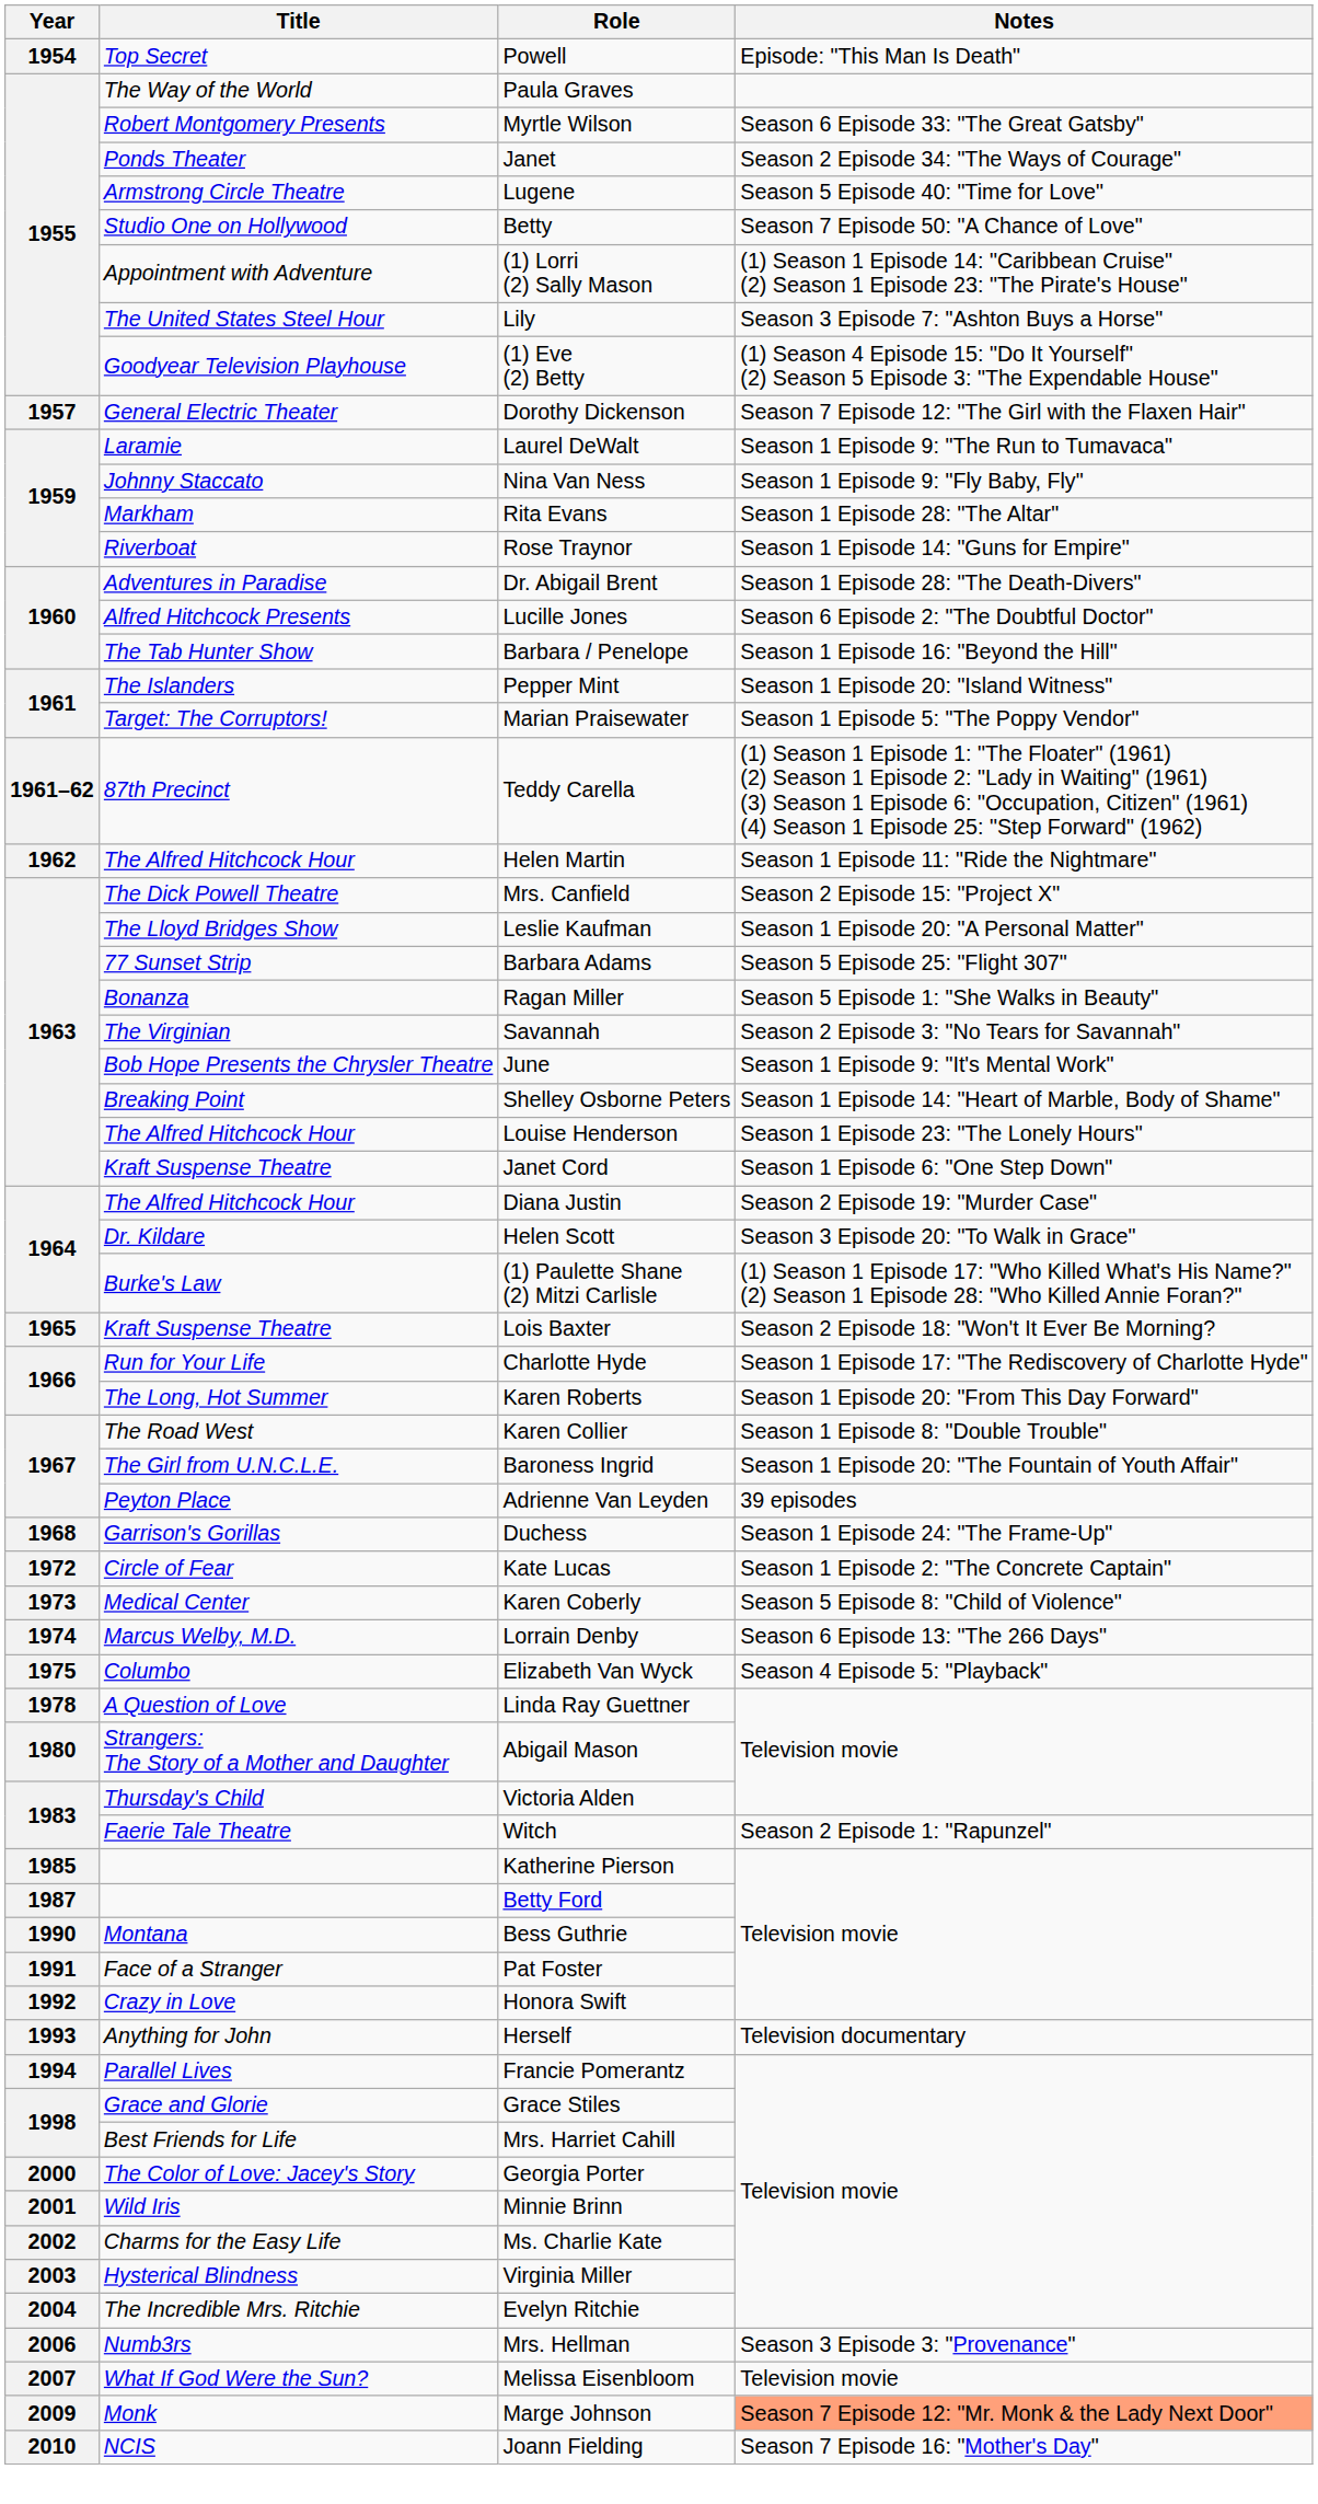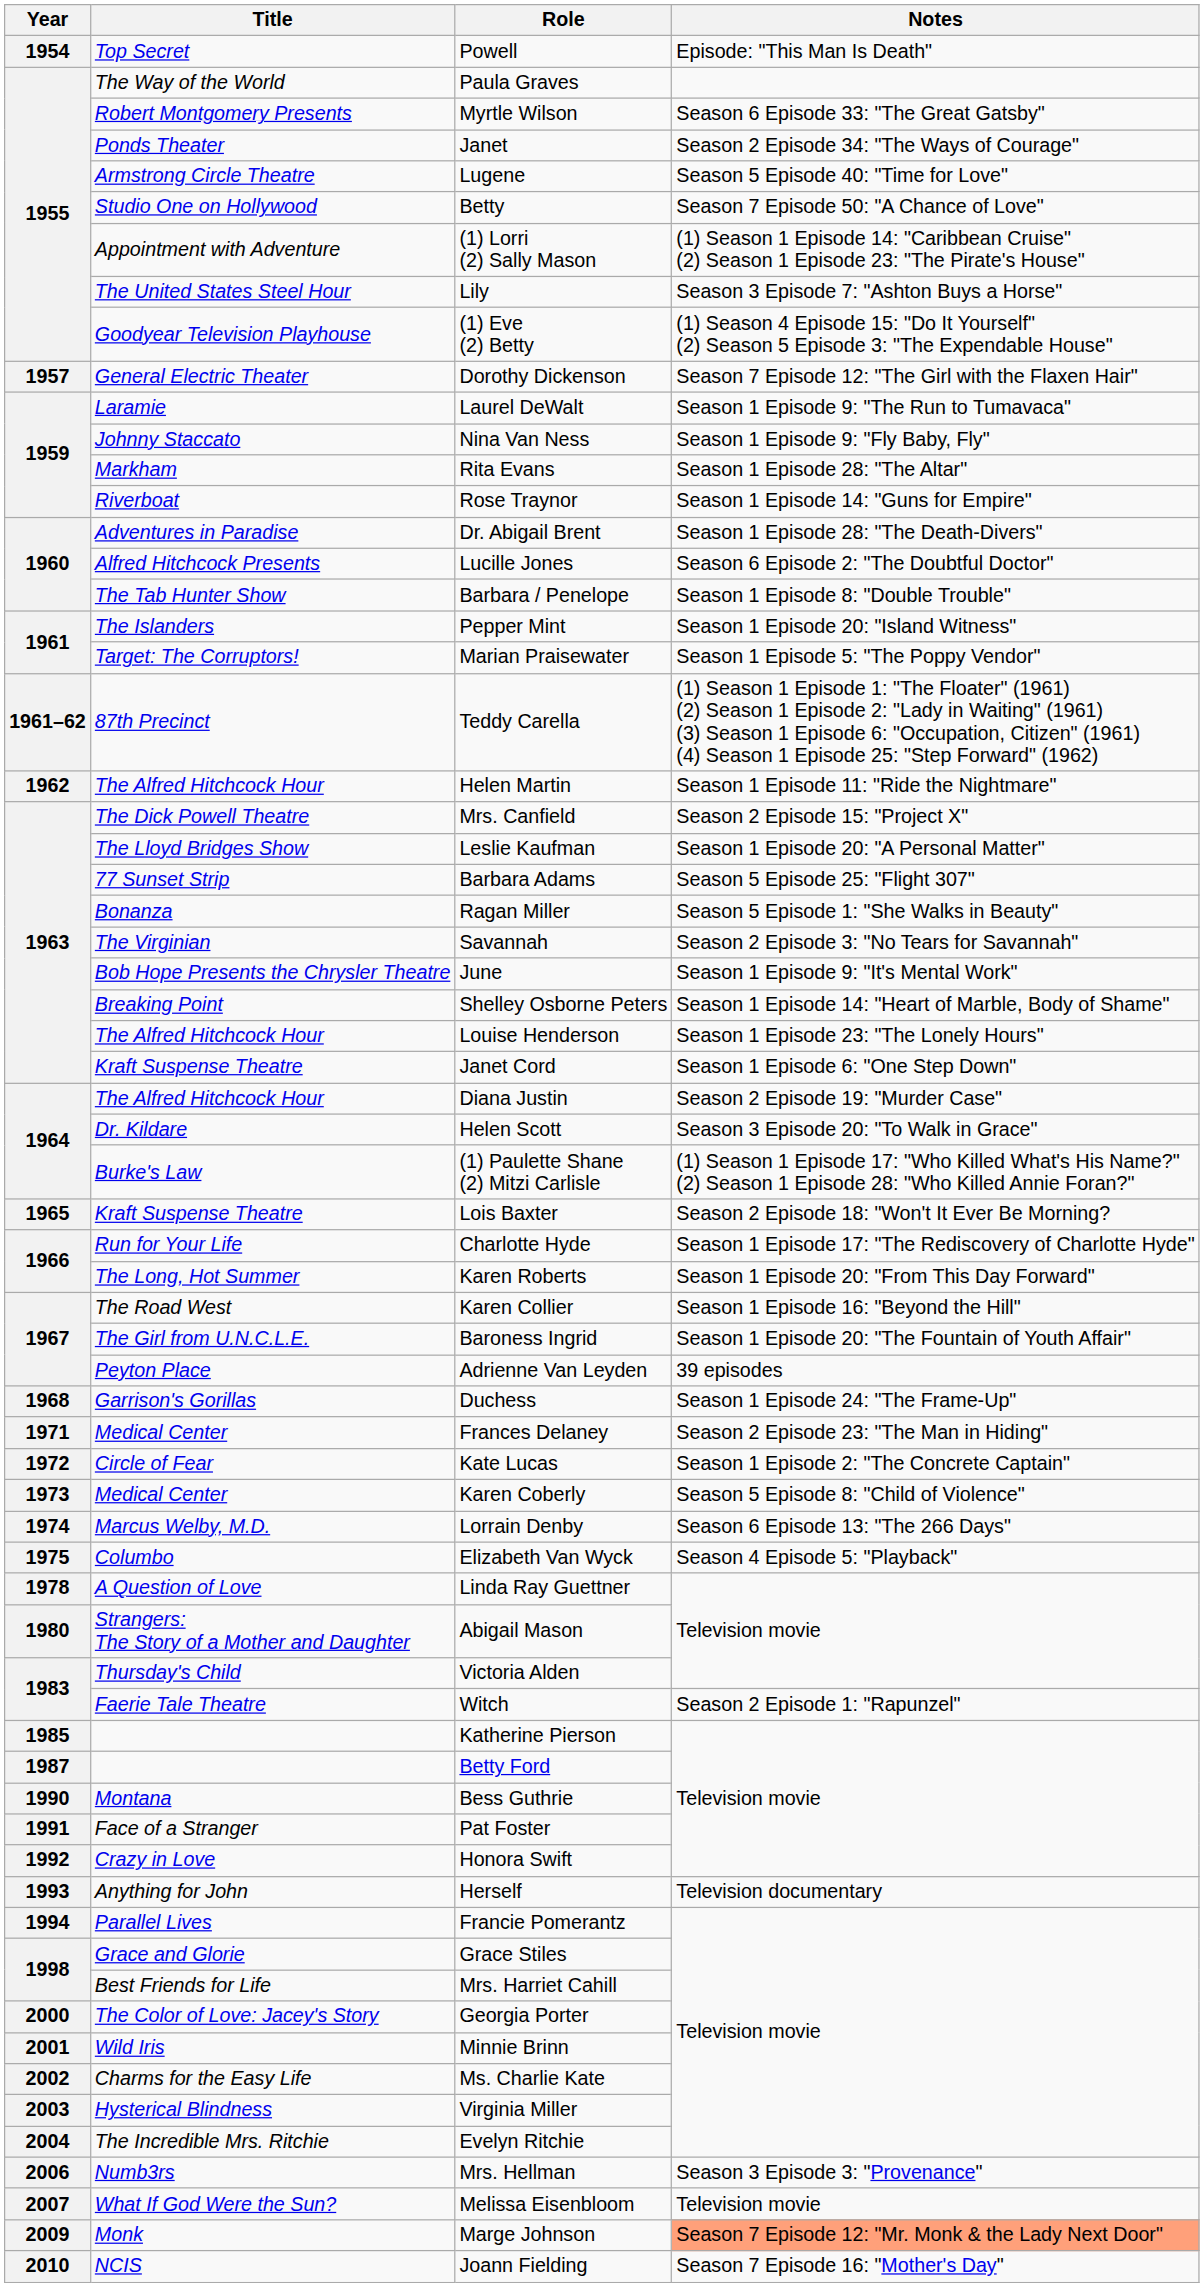Barbara / Penelope | Notes: Season 1 Episode 16: "Beyond the Hill" -> Season 1 Episode 8: "Double Trouble"
Karen Collier | Notes: Season 1 Episode 8: "Double Trouble" -> Season 1 Episode 16: "Beyond the Hill"
+ row: 1971 | Medical Center | Frances Delaney | Season 2 Episode 23: "The Man in Hiding"
